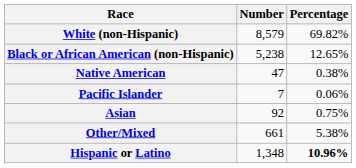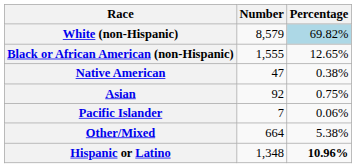White (non-Hispanic) | Percentage: no background -> lightblue background
Black or African American (non-Hispanic) | Number: 5,238 -> 1,555
rows swapped: Asian <-> Pacific Islander
Other/Mixed | Number: 661 -> 664
